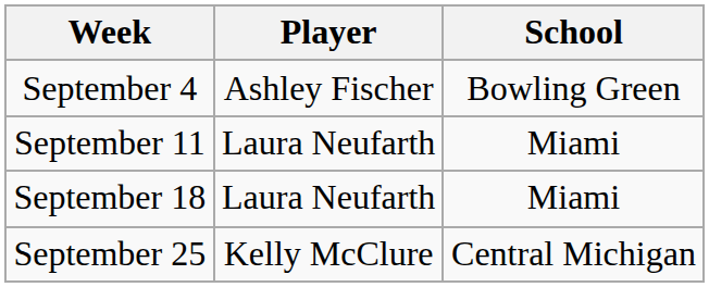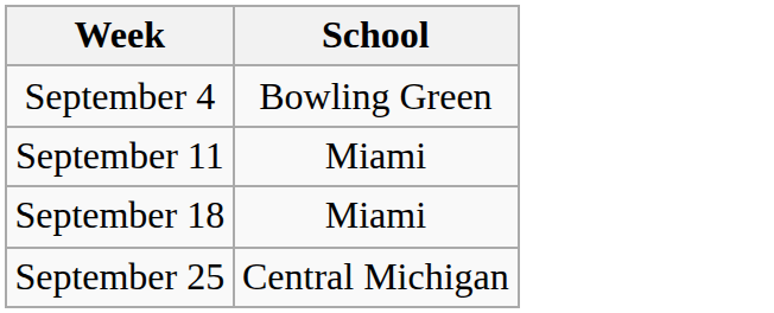- column: Player | Ashley Fischer | Laura Neufarth | Laura Neufarth | Kelly McClure
